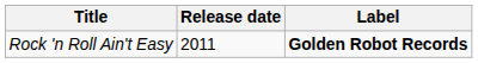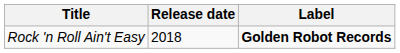Rock 'n Roll Ain't Easy | Release date: 2011 -> 2018
